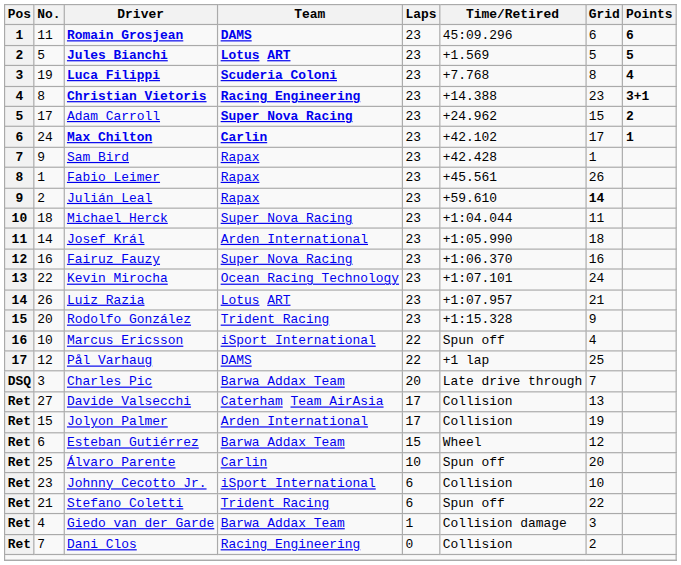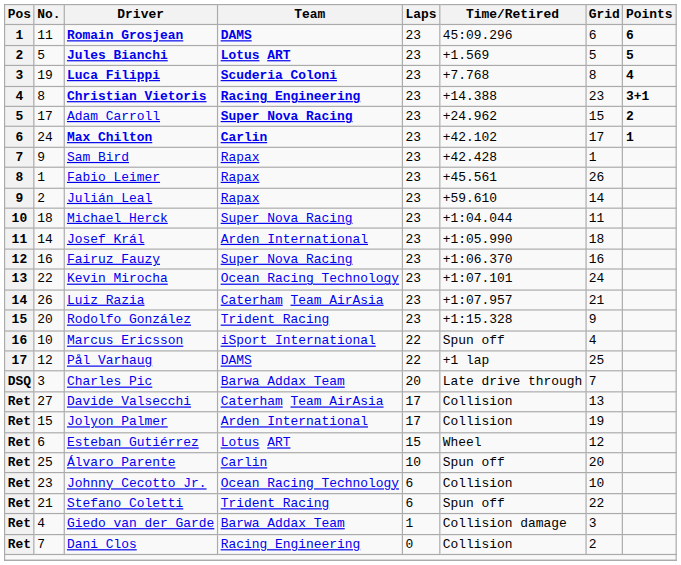Julián Leal | Grid: bold -> normal
Luiz Razia | Team: Lotus ART -> Caterham Team AirAsia
Esteban Gutiérrez | Team: Barwa Addax Team -> Lotus ART
Johnny Cecotto Jr. | Team: iSport International -> Ocean Racing Technology
